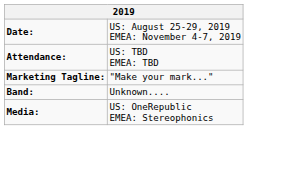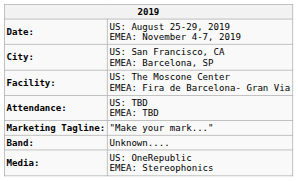+ row: City: | US: San Francisco, CA EMEA: Barcelona, SP
+ row: Facility: | US: The Moscone Center EMEA: Fira de Barcelona- Gran Via
